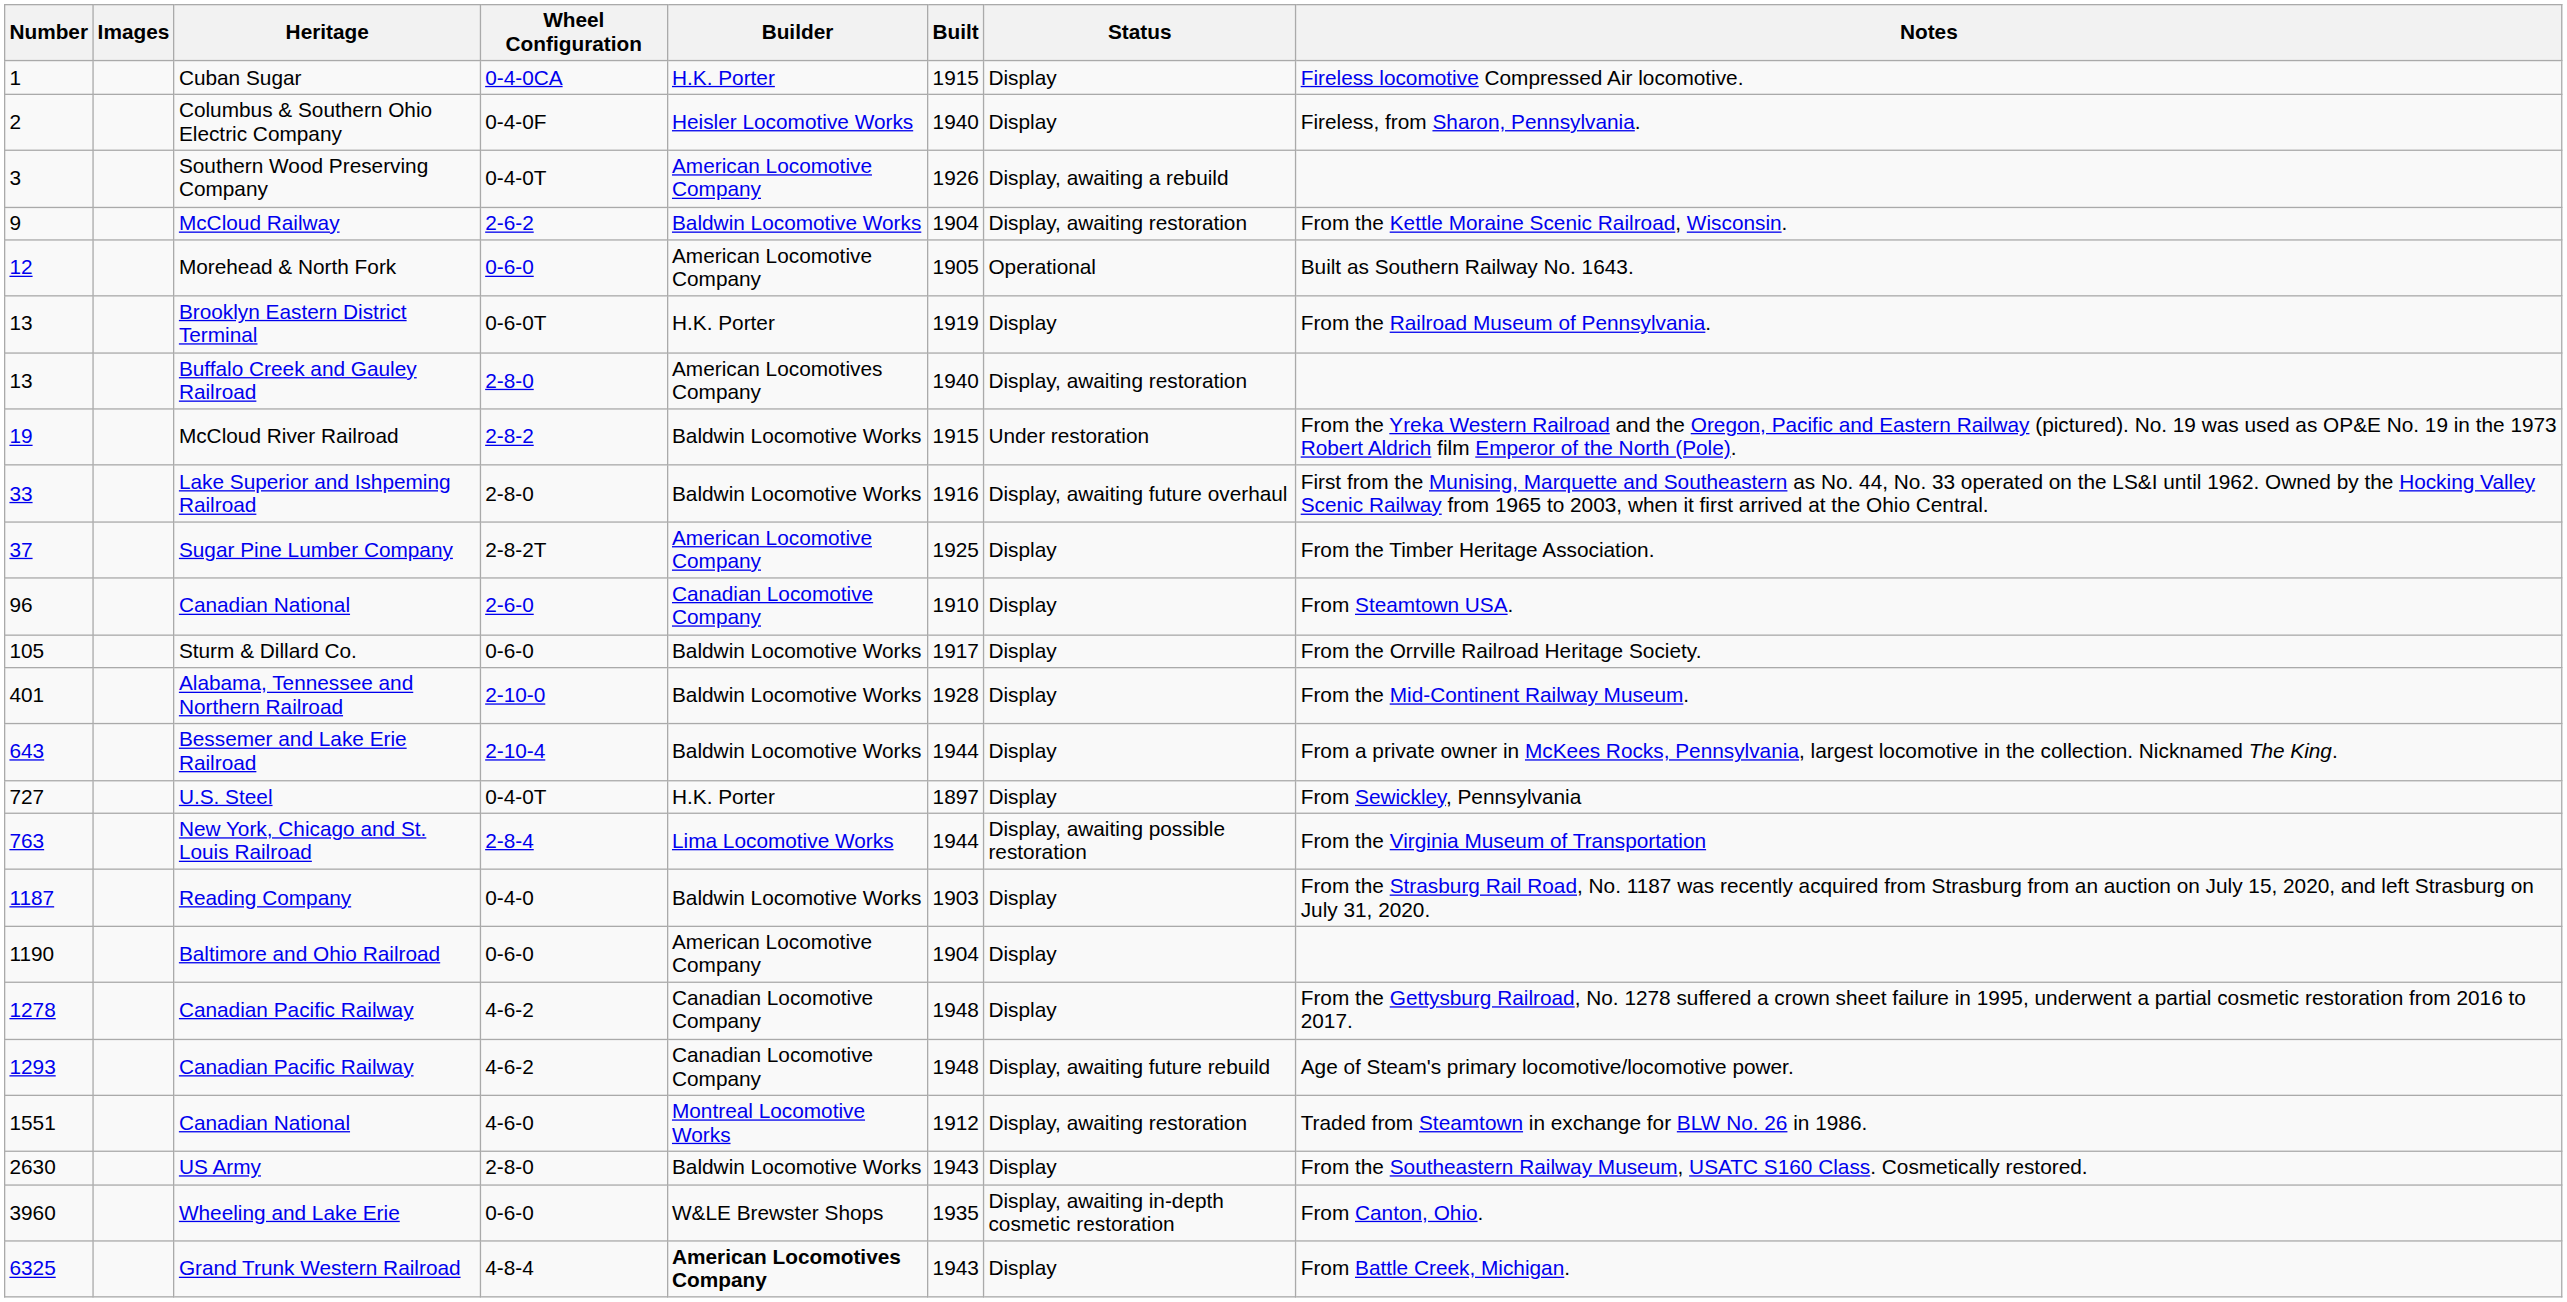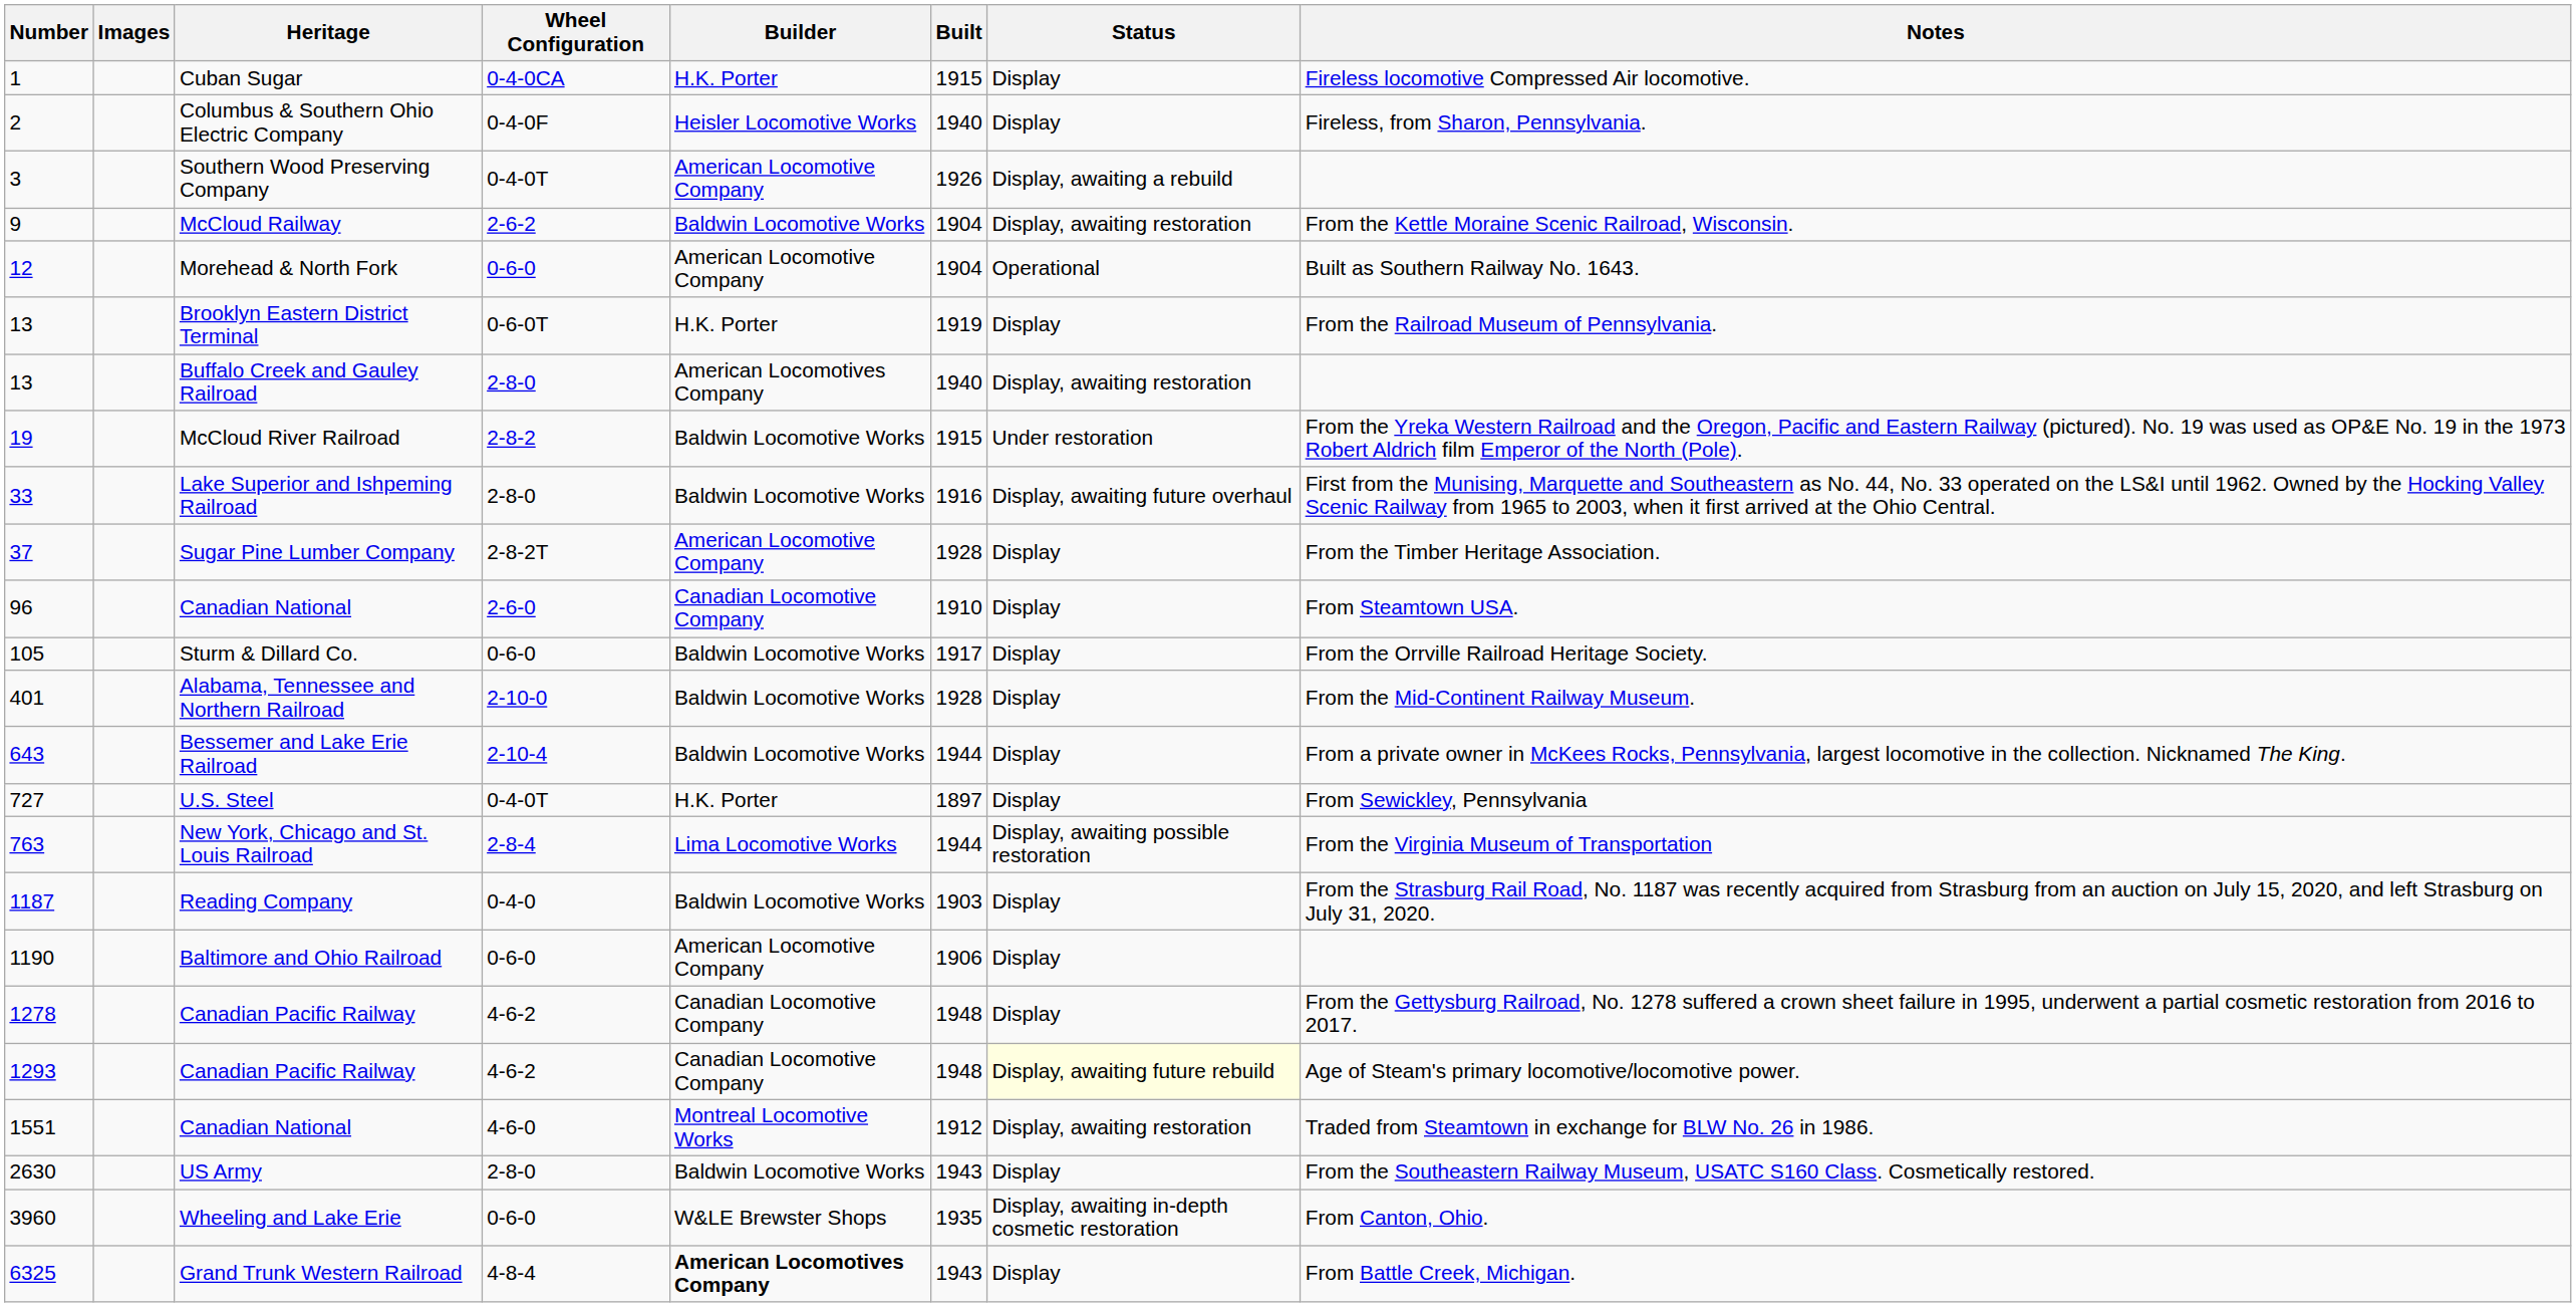Morehead & North Fork | Built: 1905 -> 1904
Sugar Pine Lumber Company | Built: 1925 -> 1928
Baltimore and Ohio Railroad | Built: 1904 -> 1906
1293 / Canadian Pacific Railway | Status: no background -> lightyellow background
